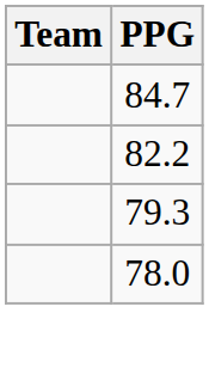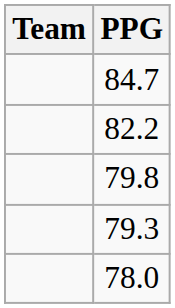+ row: 79.8
